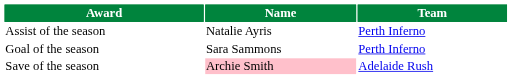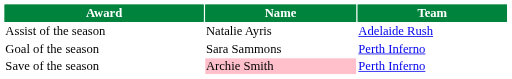Assist of the season | Team: Perth Inferno -> Adelaide Rush
Save of the season | Team: Adelaide Rush -> Perth Inferno
